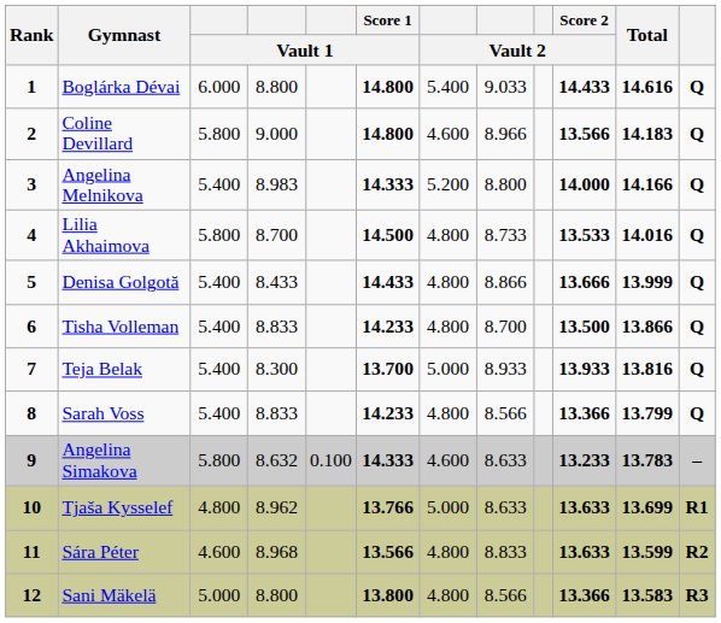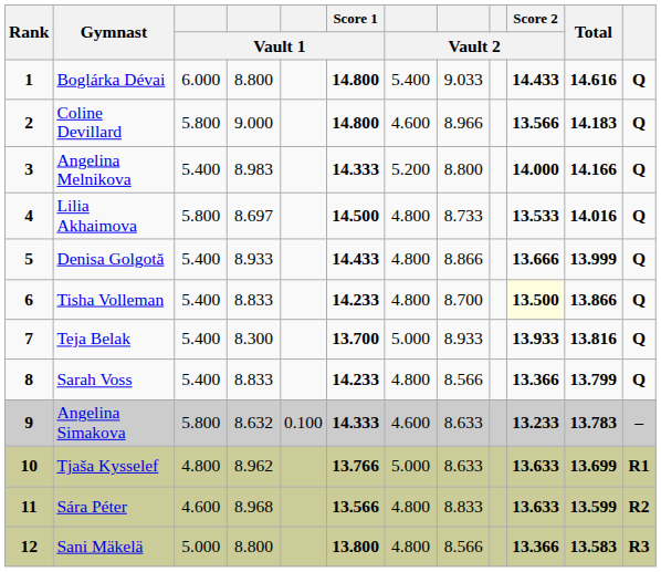Lilia Akhaimova | column 4: 8.700 -> 8.697
Denisa Golgotă | column 4: 8.433 -> 8.933
Tisha Volleman | Score 2 / Vault 2: no background -> lightyellow background
